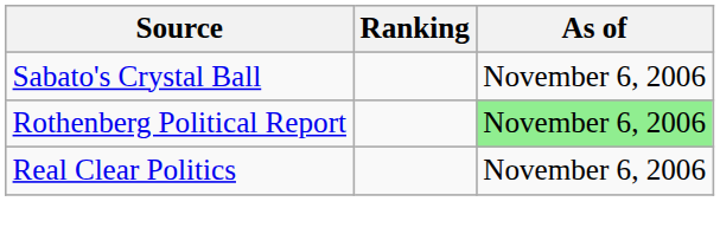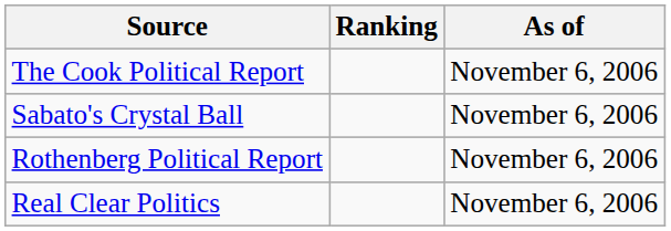+ row: The Cook Political Report | November 6, 2006
Rothenberg Political Report | As of: lightgreen background -> no background
